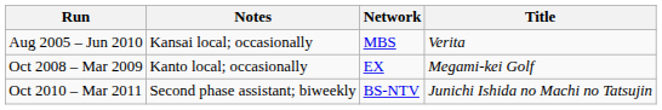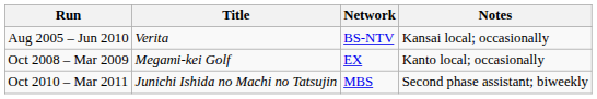columns swapped: Title <-> Notes
Aug 2005 – Jun 2010 | Network: MBS -> BS-NTV
Oct 2010 – Mar 2011 | Network: BS-NTV -> MBS
